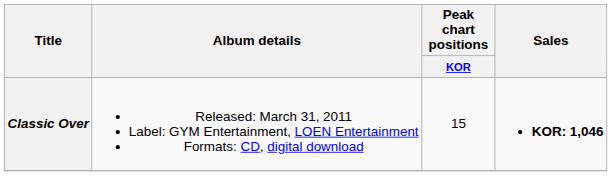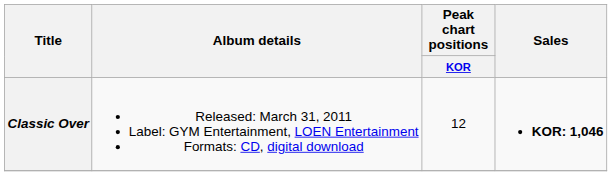Classic Over | Peak chart positions / KOR: 15 -> 12
